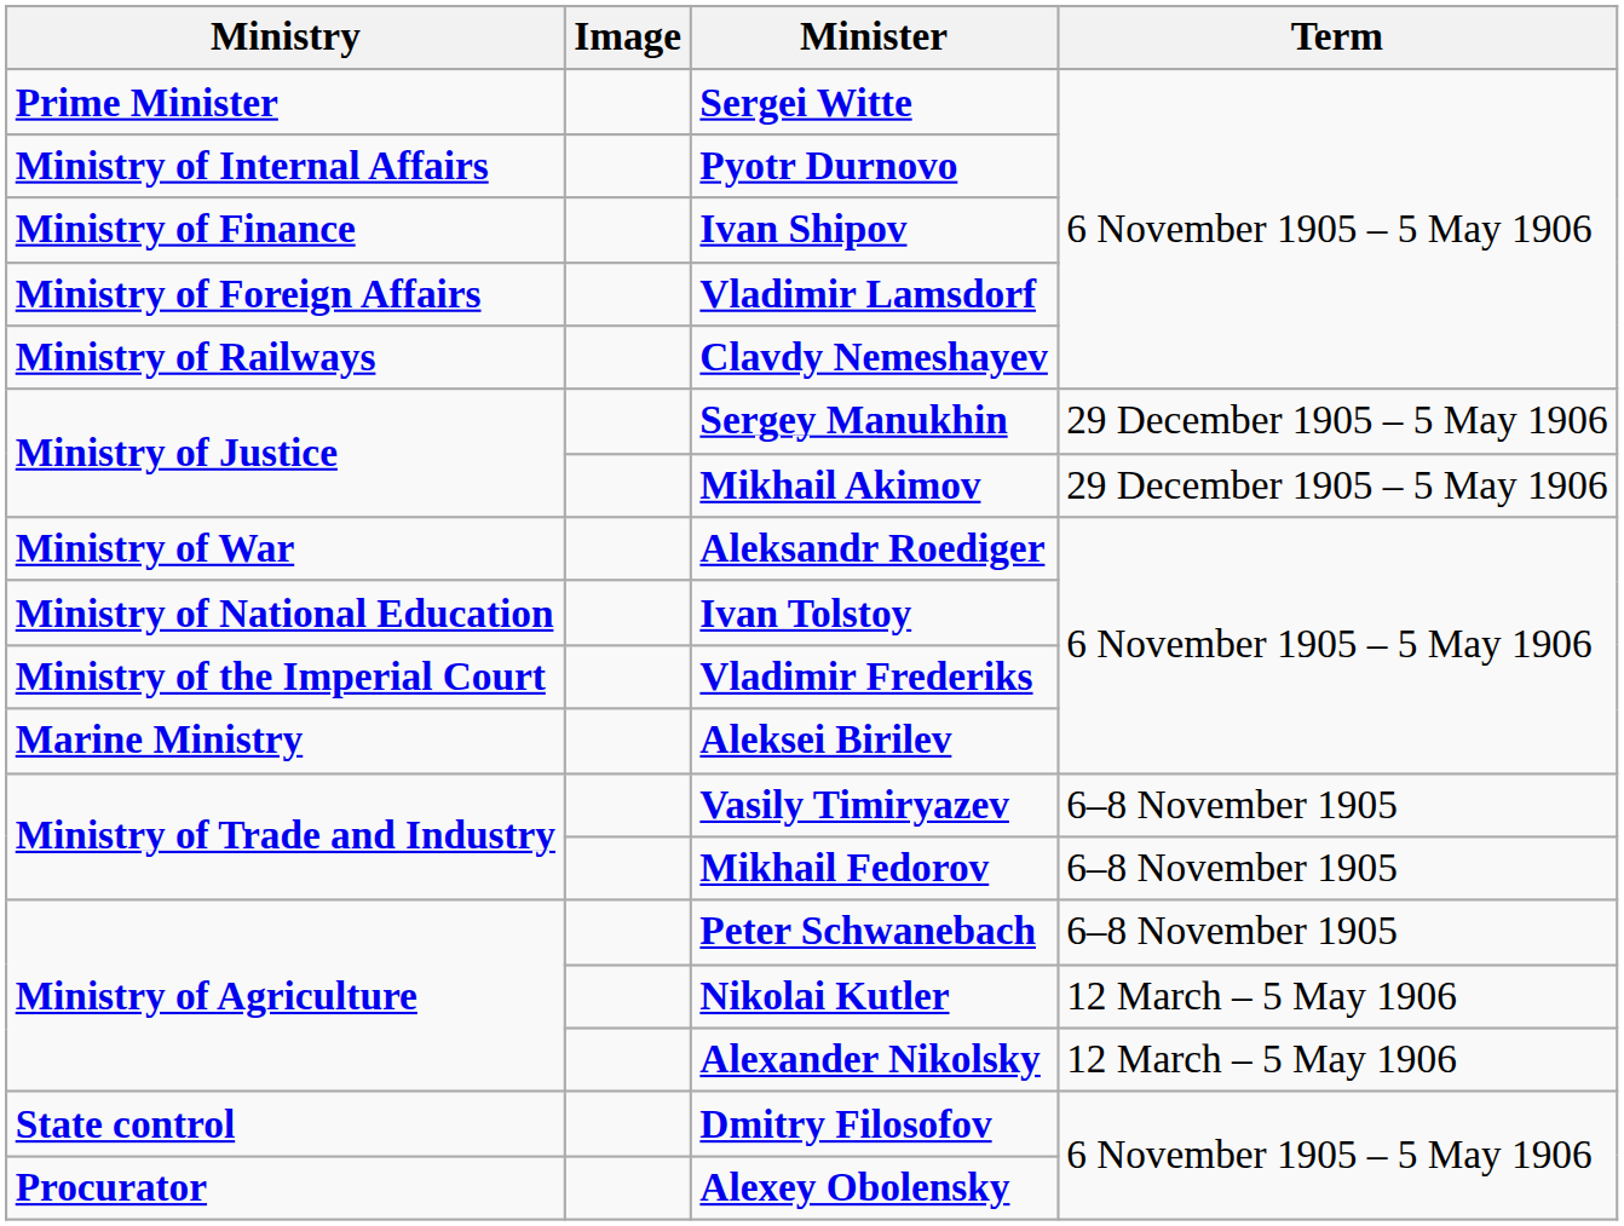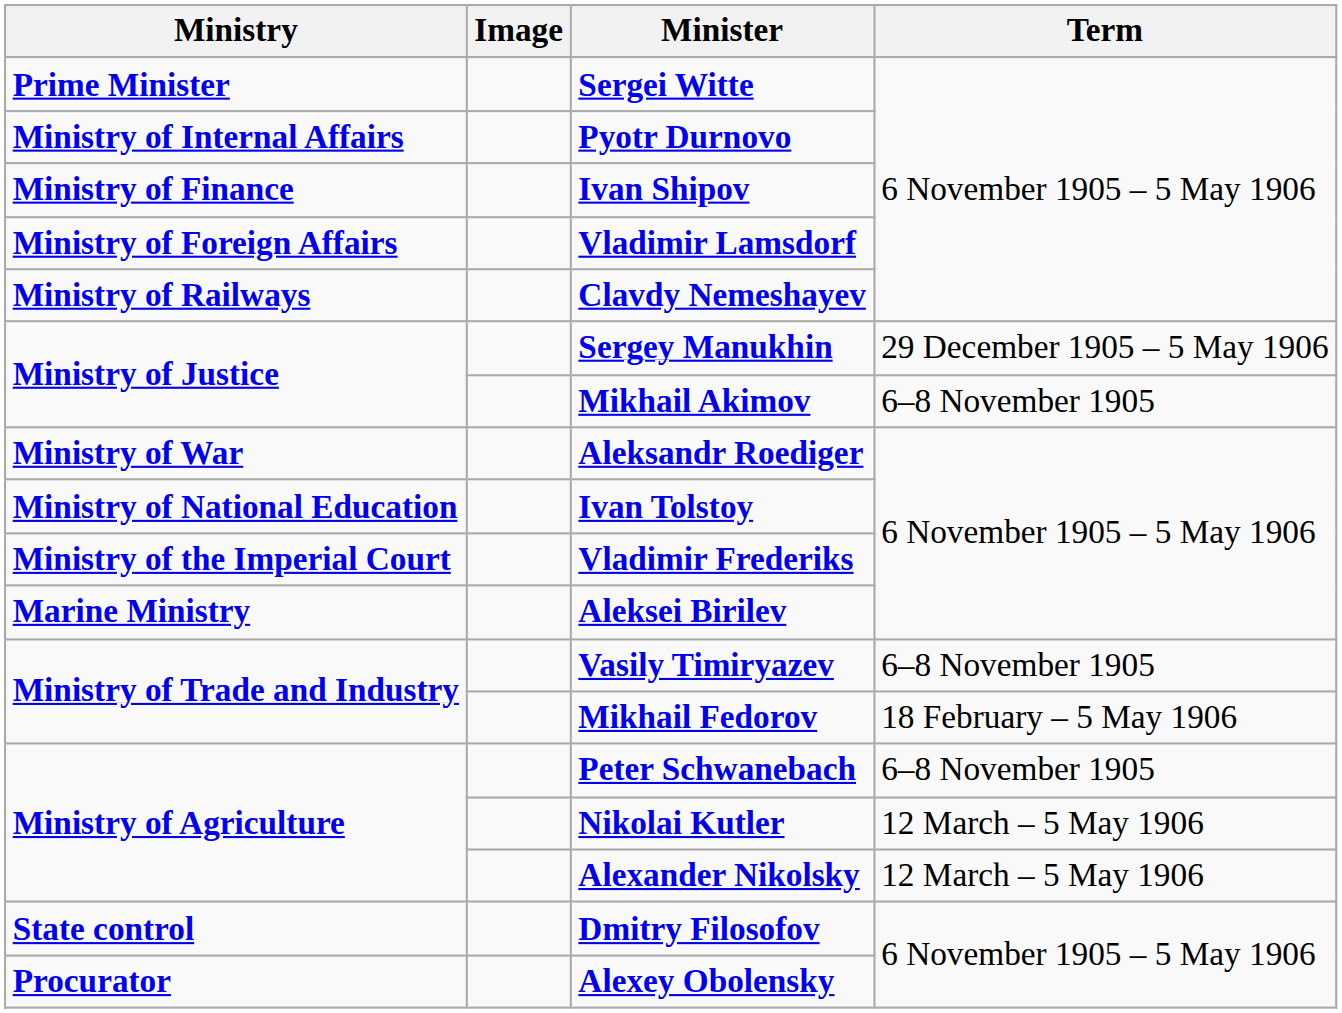Mikhail Akimov | Term: 29 December 1905 – 5 May 1906 -> 6–8 November 1905
Mikhail Fedorov | Term: 6–8 November 1905 -> 18 February – 5 May 1906
